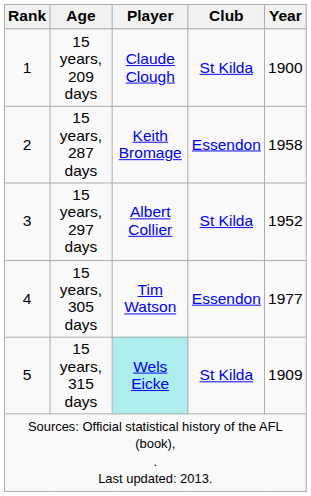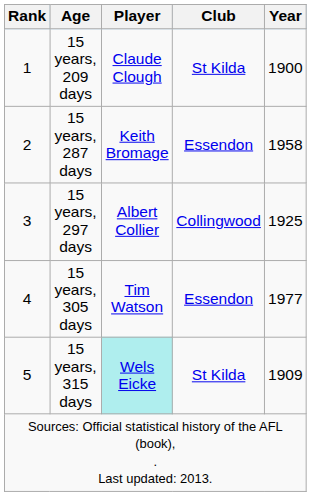15 years, 297 days | Club: St Kilda -> Collingwood
15 years, 297 days | Year: 1952 -> 1925
